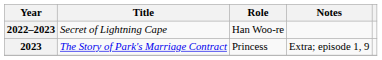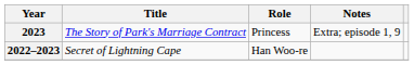rows swapped: 2022–2023 <-> 2023
